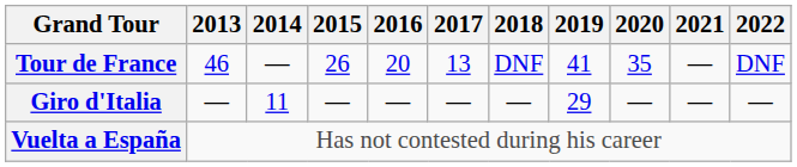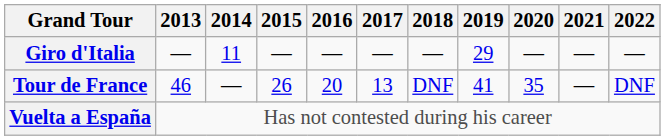rows swapped: Giro d'Italia <-> Tour de France
